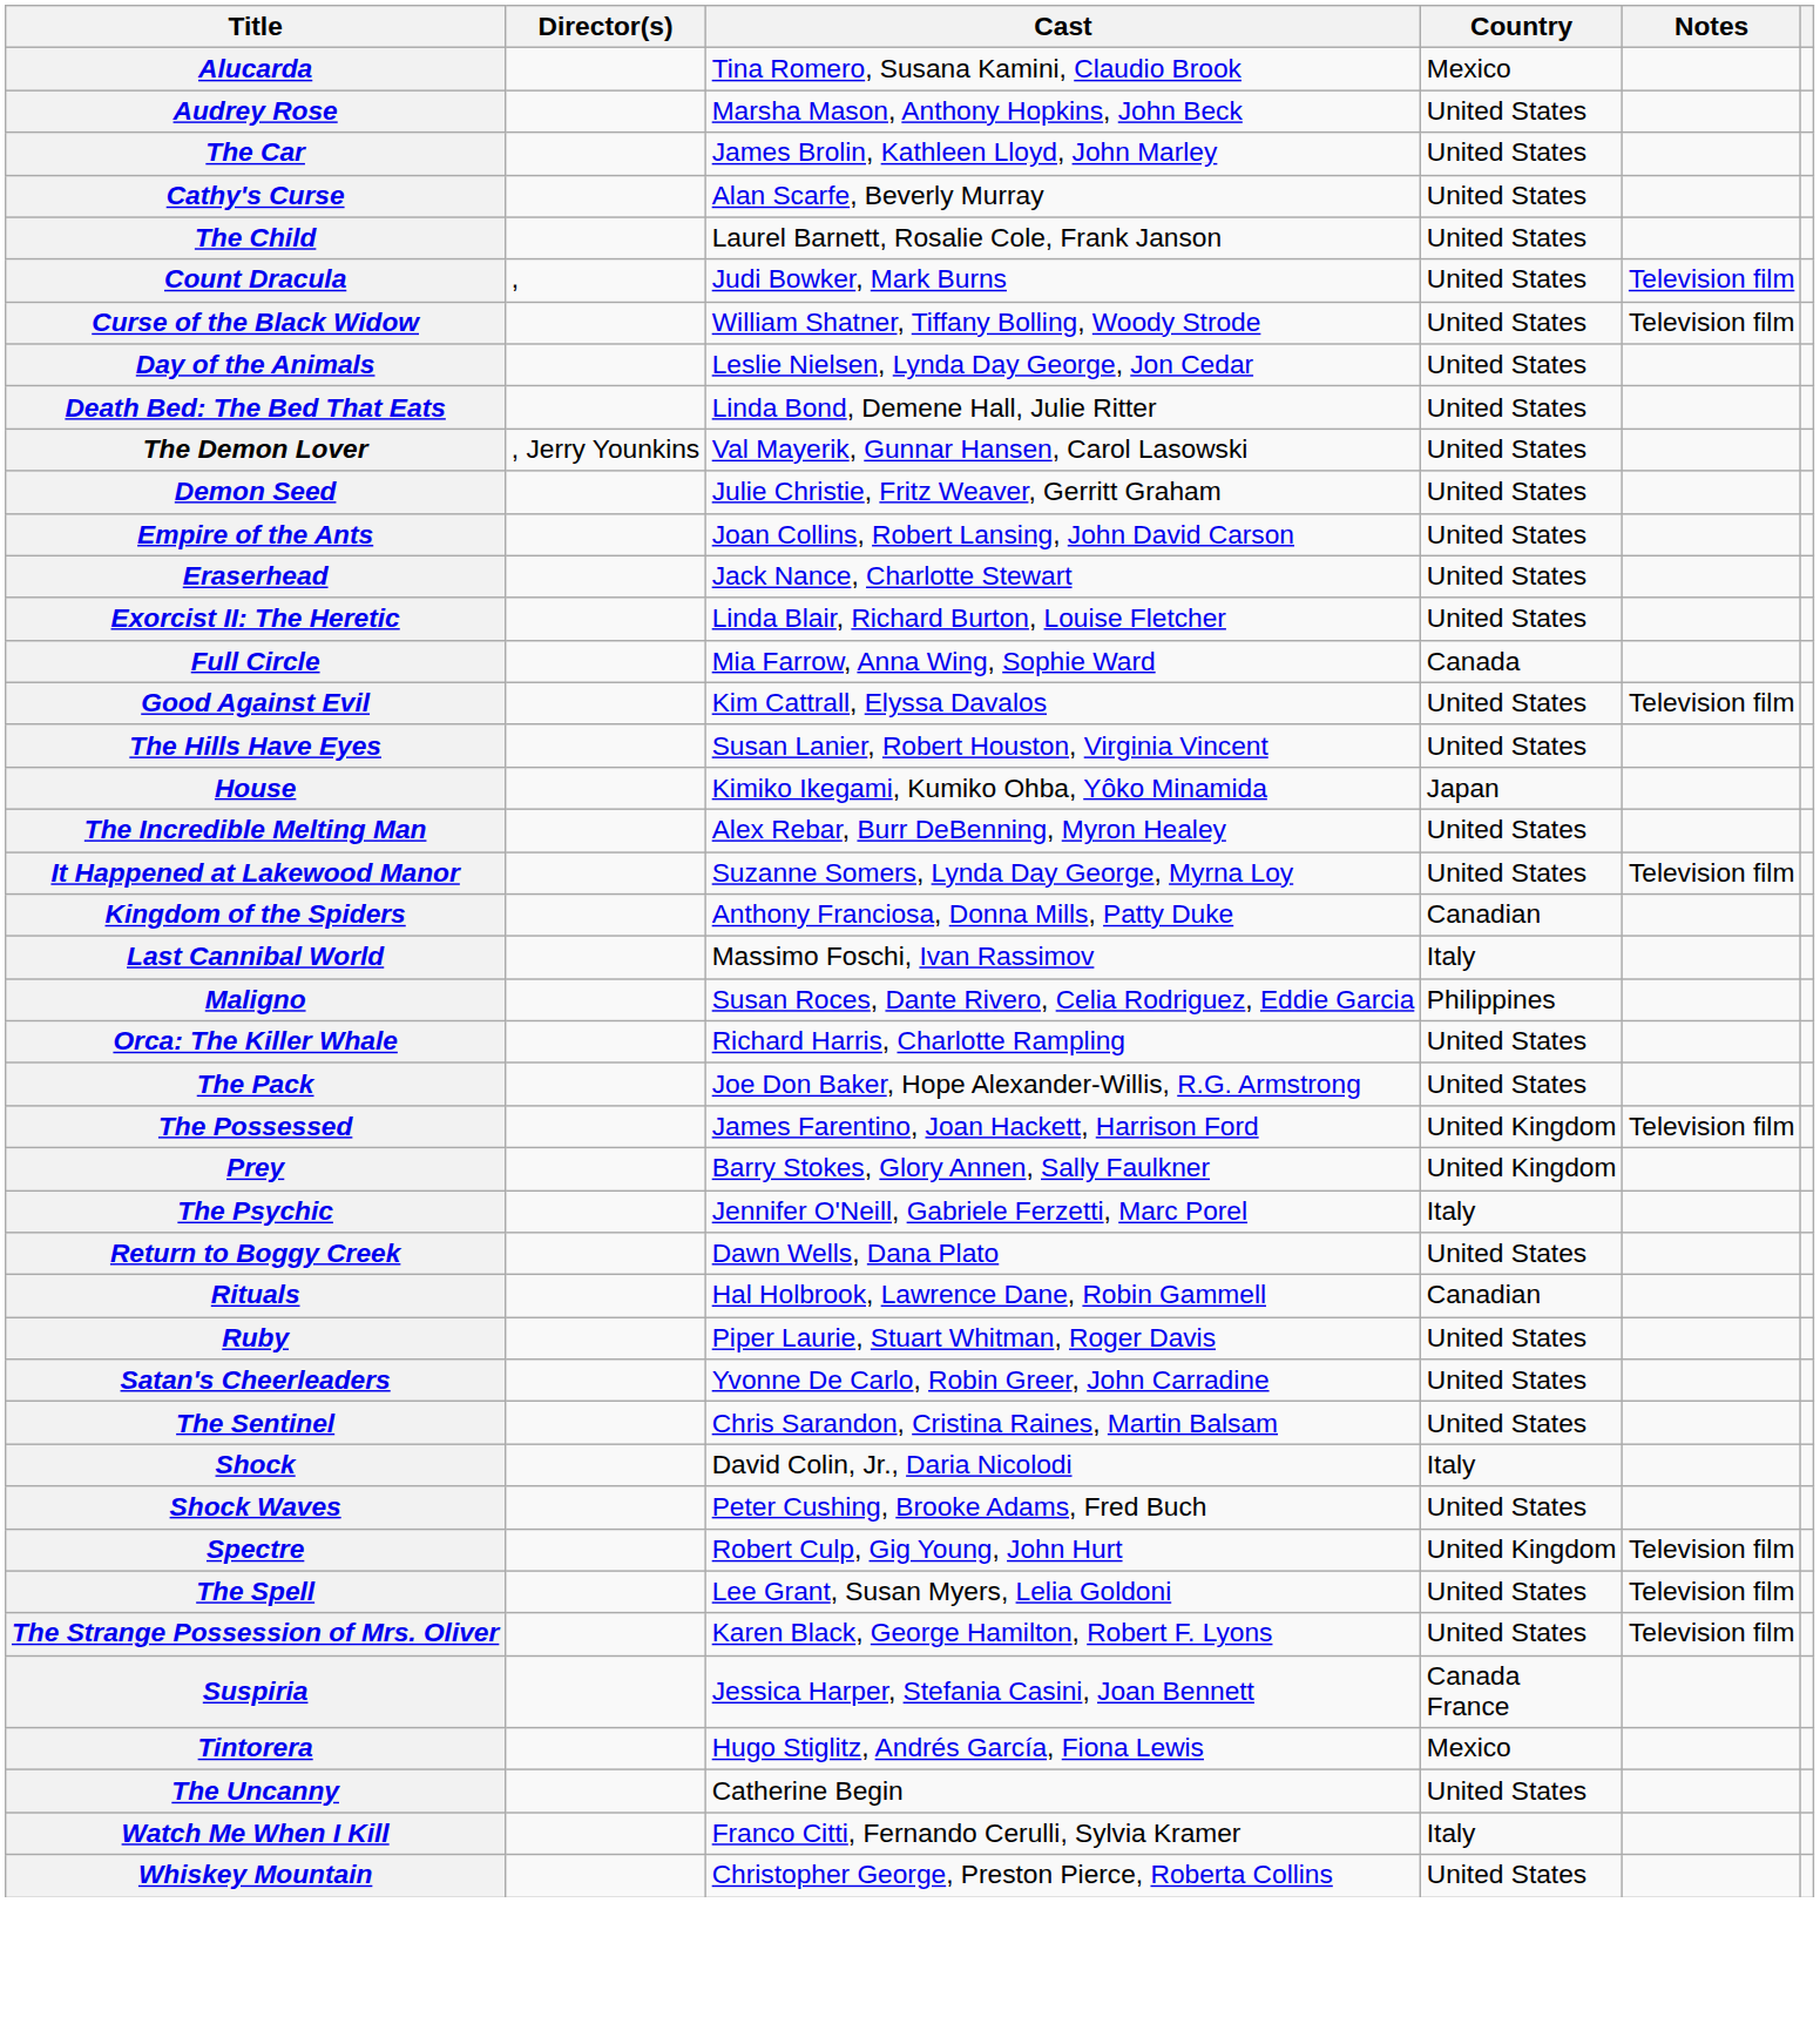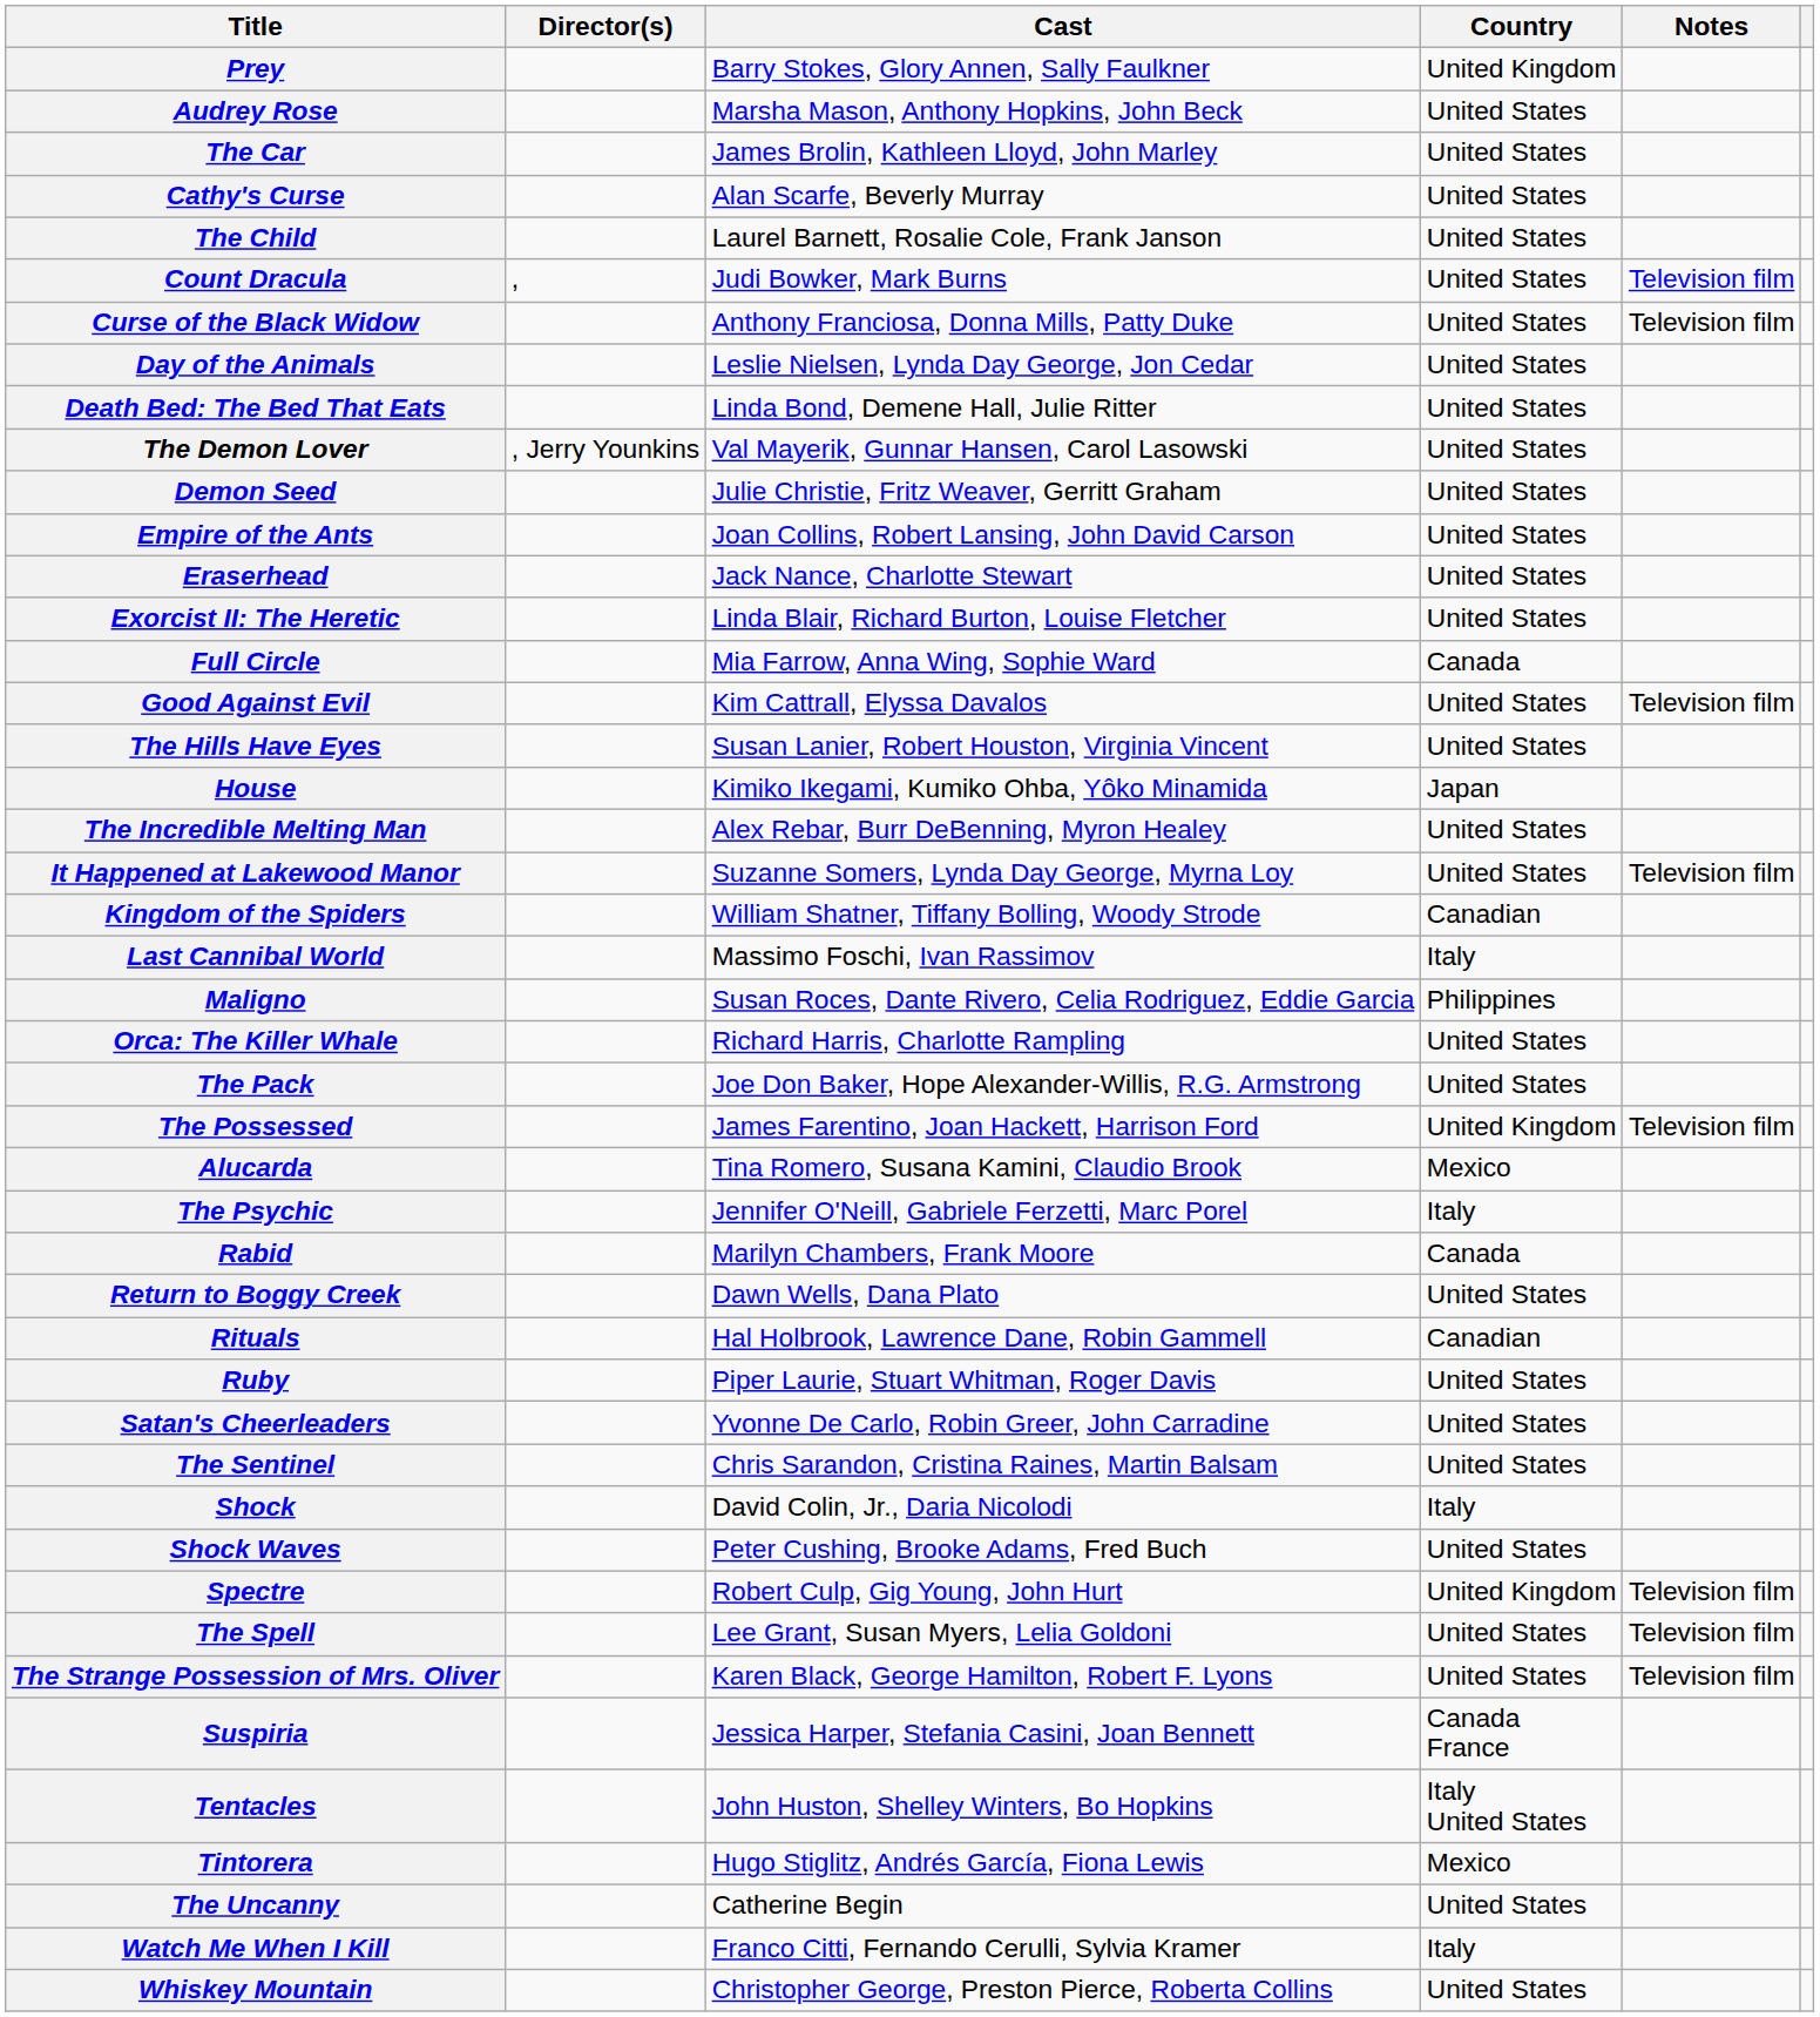rows swapped: Alucarda <-> Prey
Curse of the Black Widow | Cast: William Shatner, Tiffany Bolling, Woody Strode -> Anthony Franciosa, Donna Mills, Patty Duke
Kingdom of the Spiders | Cast: Anthony Franciosa, Donna Mills, Patty Duke -> William Shatner, Tiffany Bolling, Woody Strode
+ row: Rabid | Marilyn Chambers, Frank Moore | Canada
+ row: Tentacles | John Huston, Shelley Winters, Bo Hopkins | Italy United States
